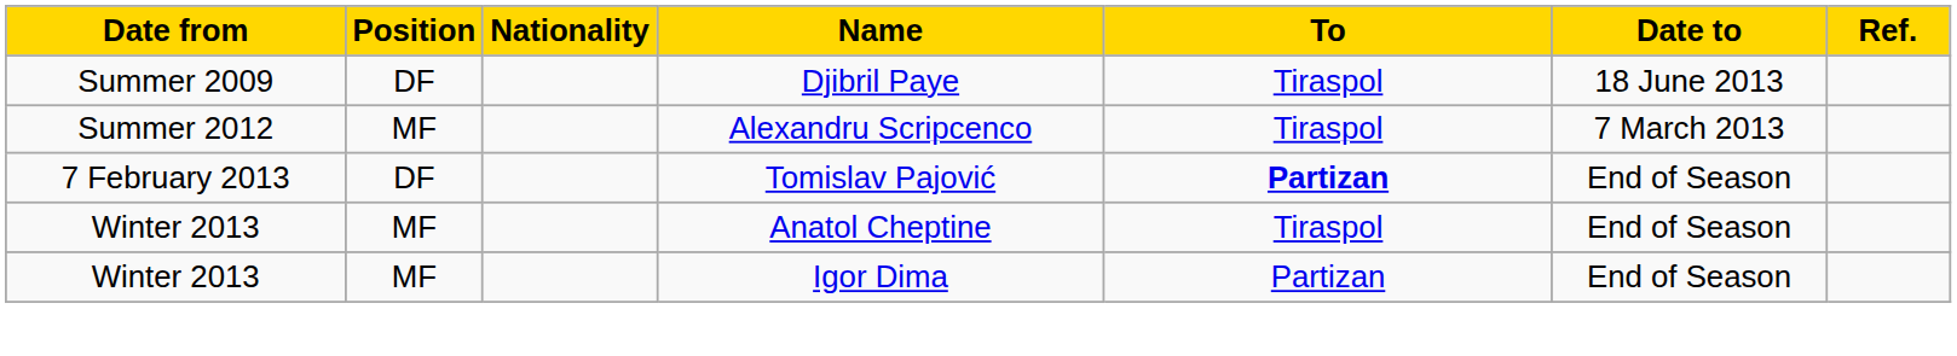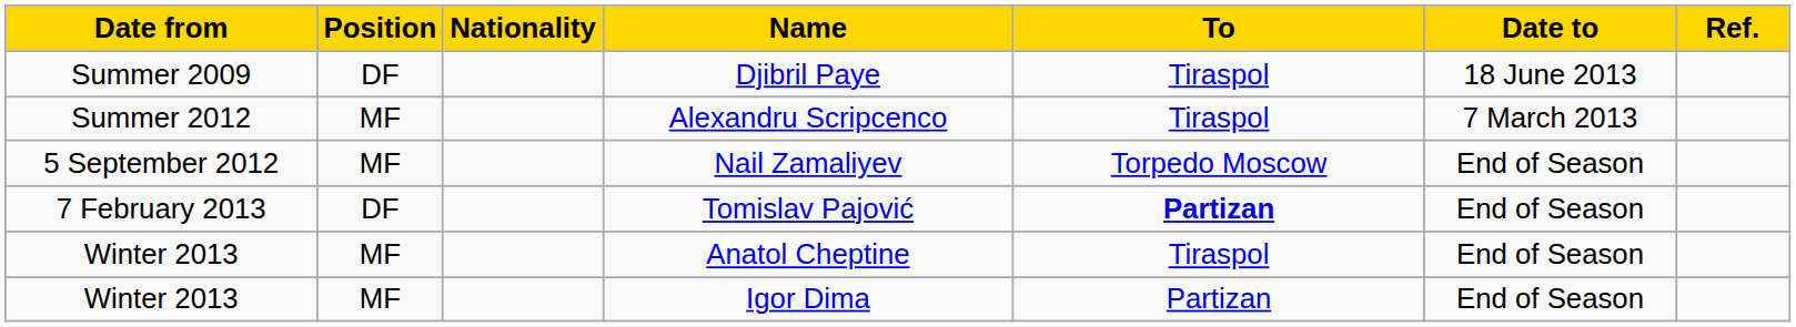+ row: 5 September 2012 | MF | Nail Zamaliyev | Torpedo Moscow | End of Season
